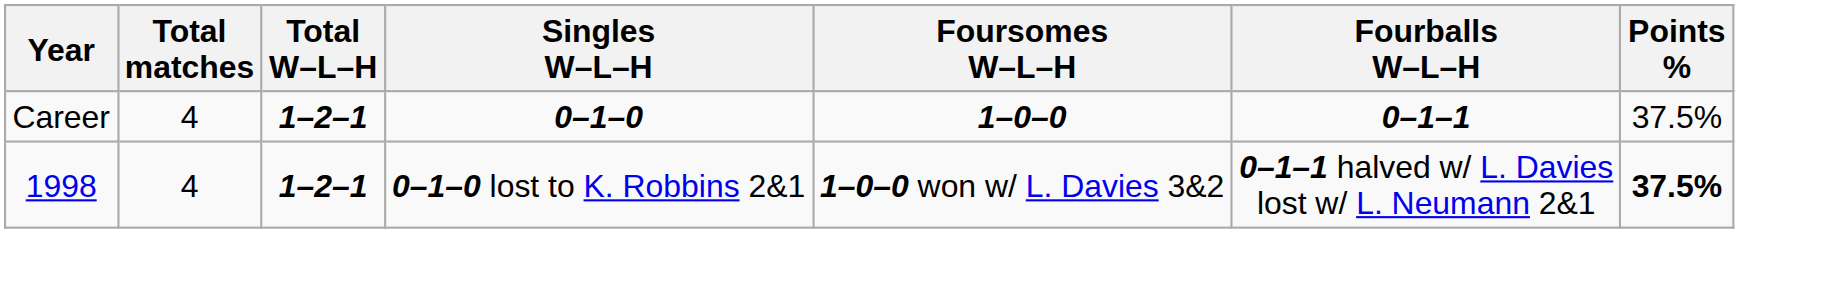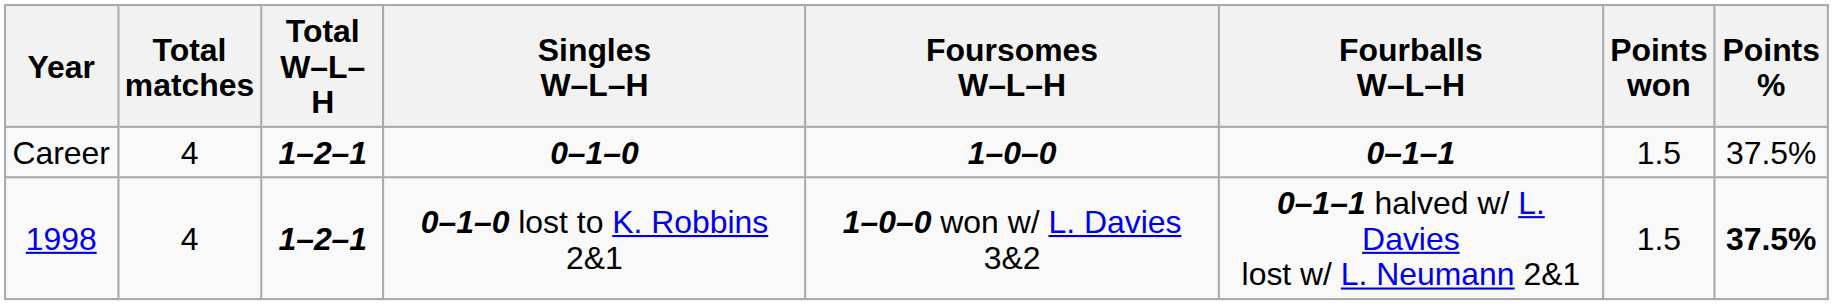+ column: Points won | 1.5 | 1.5
